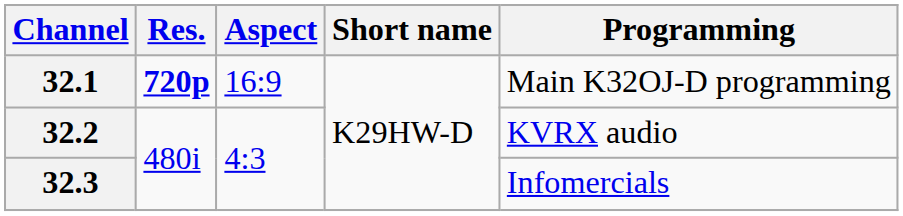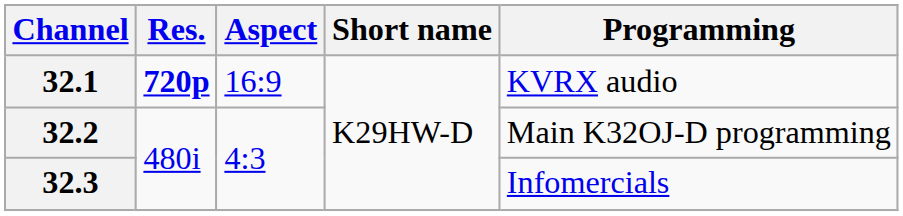32.1 | Programming: Main K32OJ-D programming -> KVRX audio
32.2 | Programming: KVRX audio -> Main K32OJ-D programming
